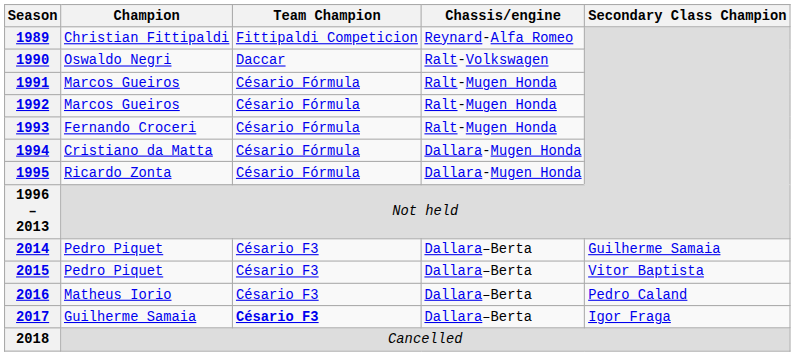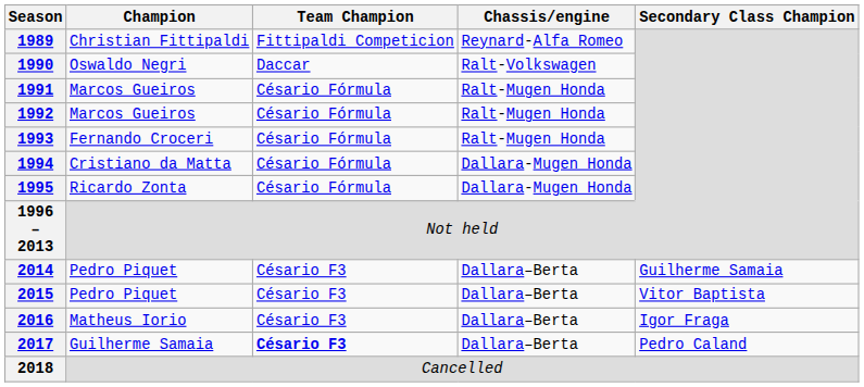2016 | Secondary Class Champion: Pedro Caland -> Igor Fraga
2017 | Secondary Class Champion: Igor Fraga -> Pedro Caland
